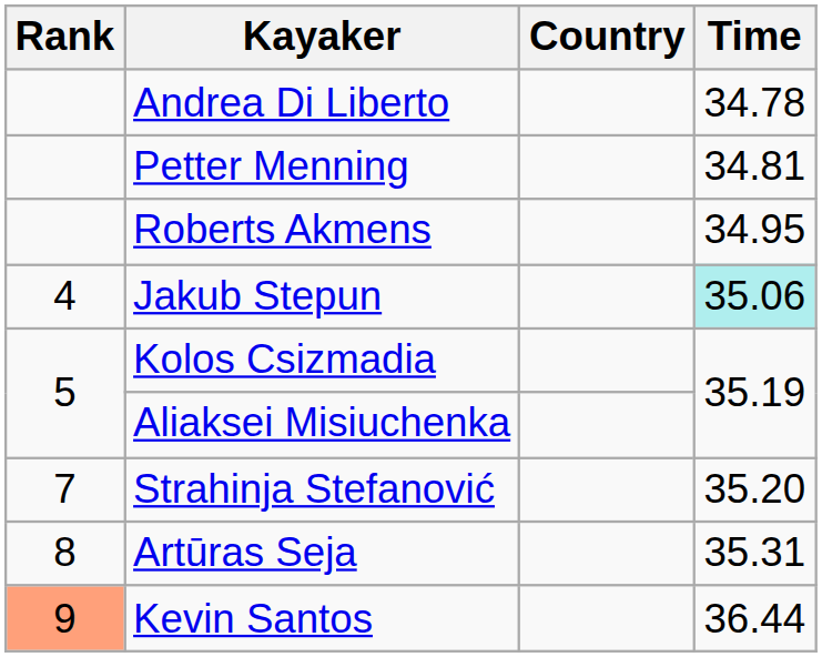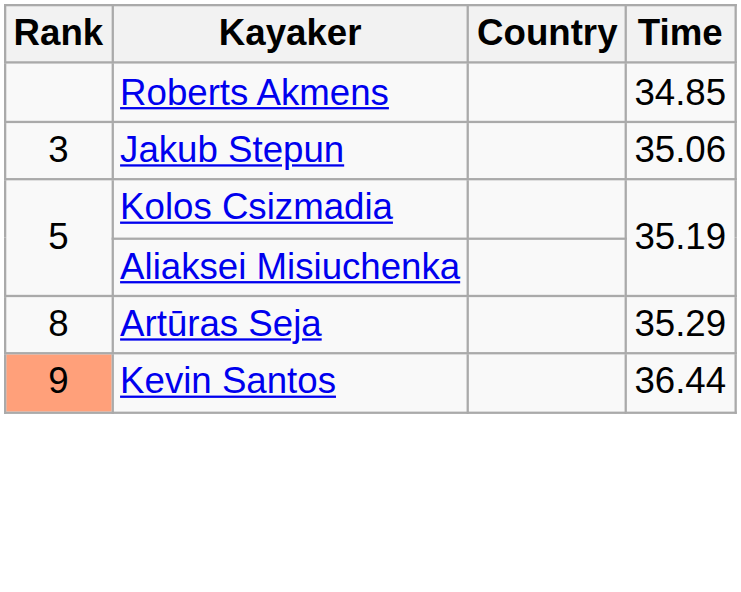- row: Andrea Di Liberto | 34.78
- row: Petter Menning | 34.81
Roberts Akmens | Time: 34.95 -> 34.85
Jakub Stepun | Rank: 4 -> 3
Jakub Stepun | Time: paleturquoise background -> no background
- row: 7 | Strahinja Stefanović | 35.20
Artūras Seja | Time: 35.31 -> 35.29
